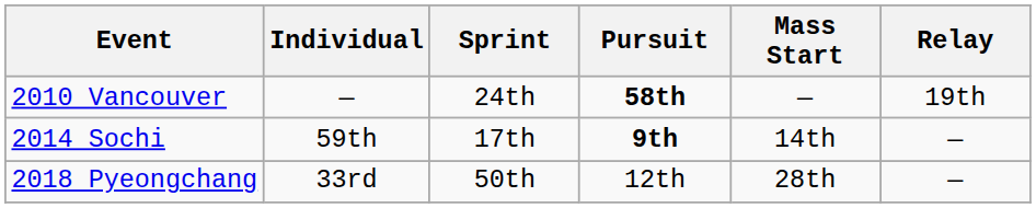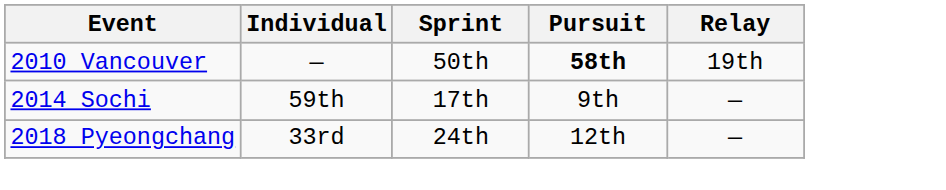- column: Mass Start | — | 14th | 28th
2010 Vancouver | Sprint: 24th -> 50th
2014 Sochi | Pursuit: bold -> normal
2018 Pyeongchang | Sprint: 50th -> 24th
